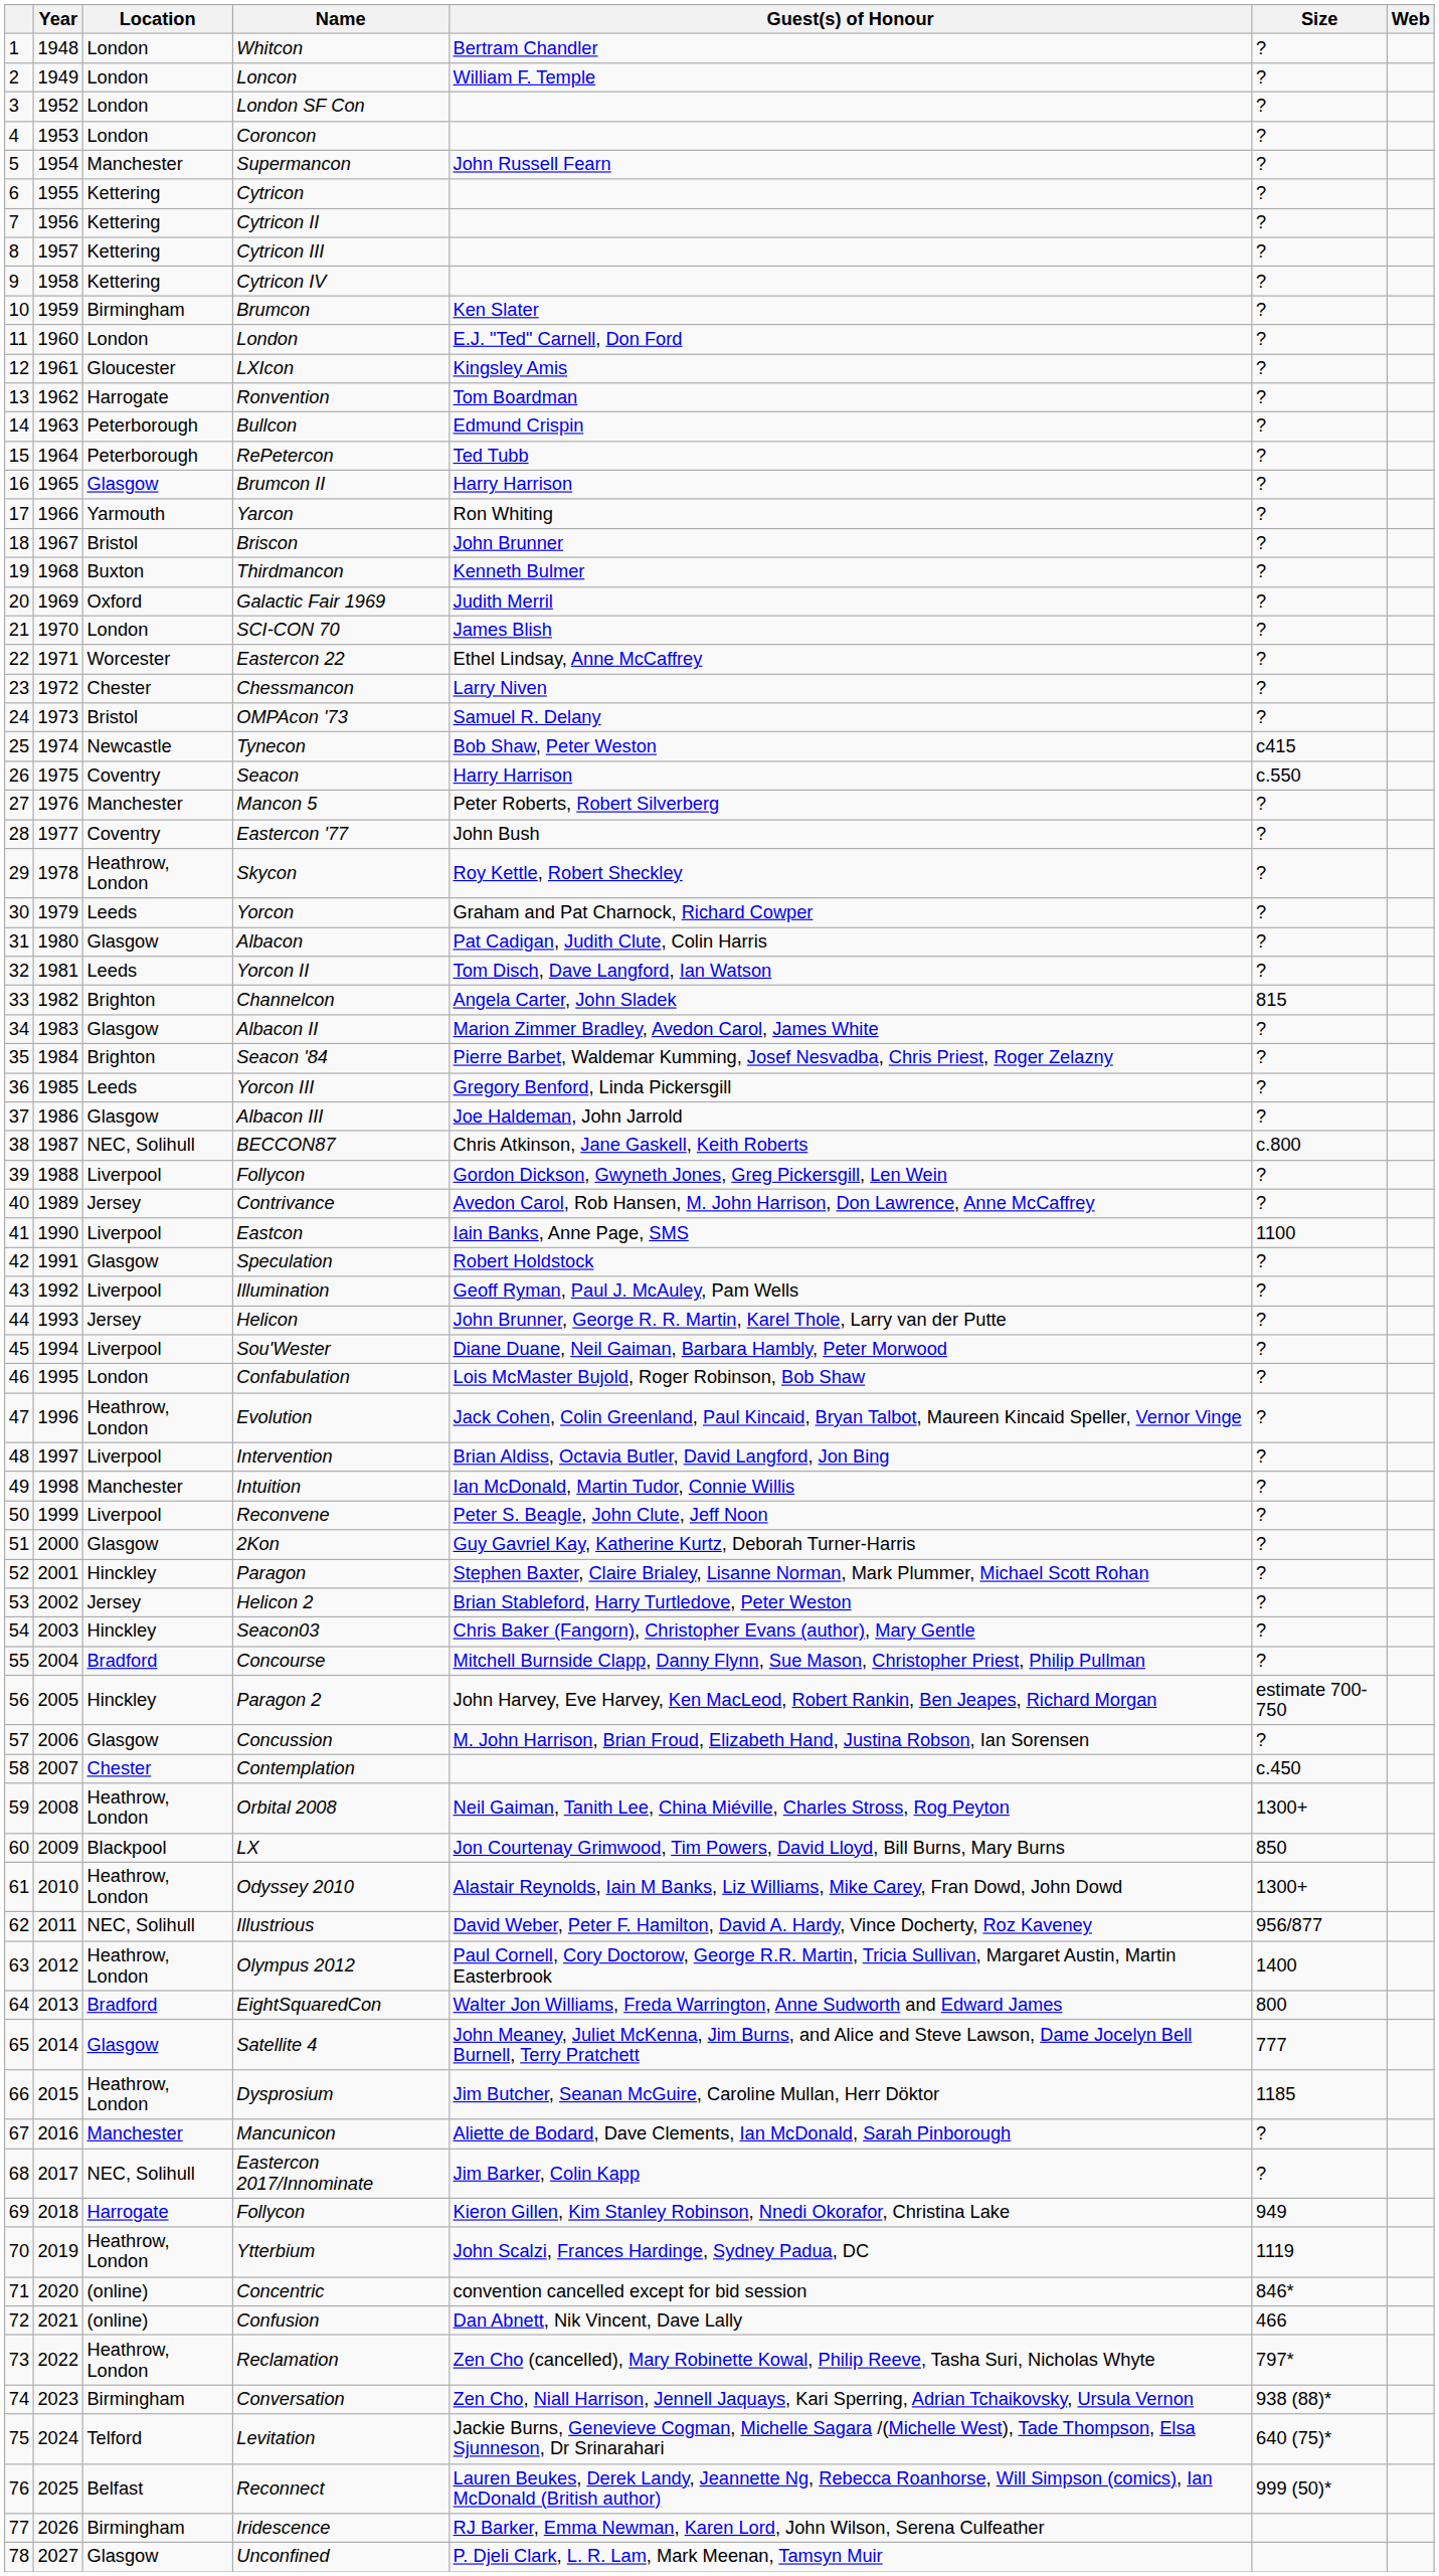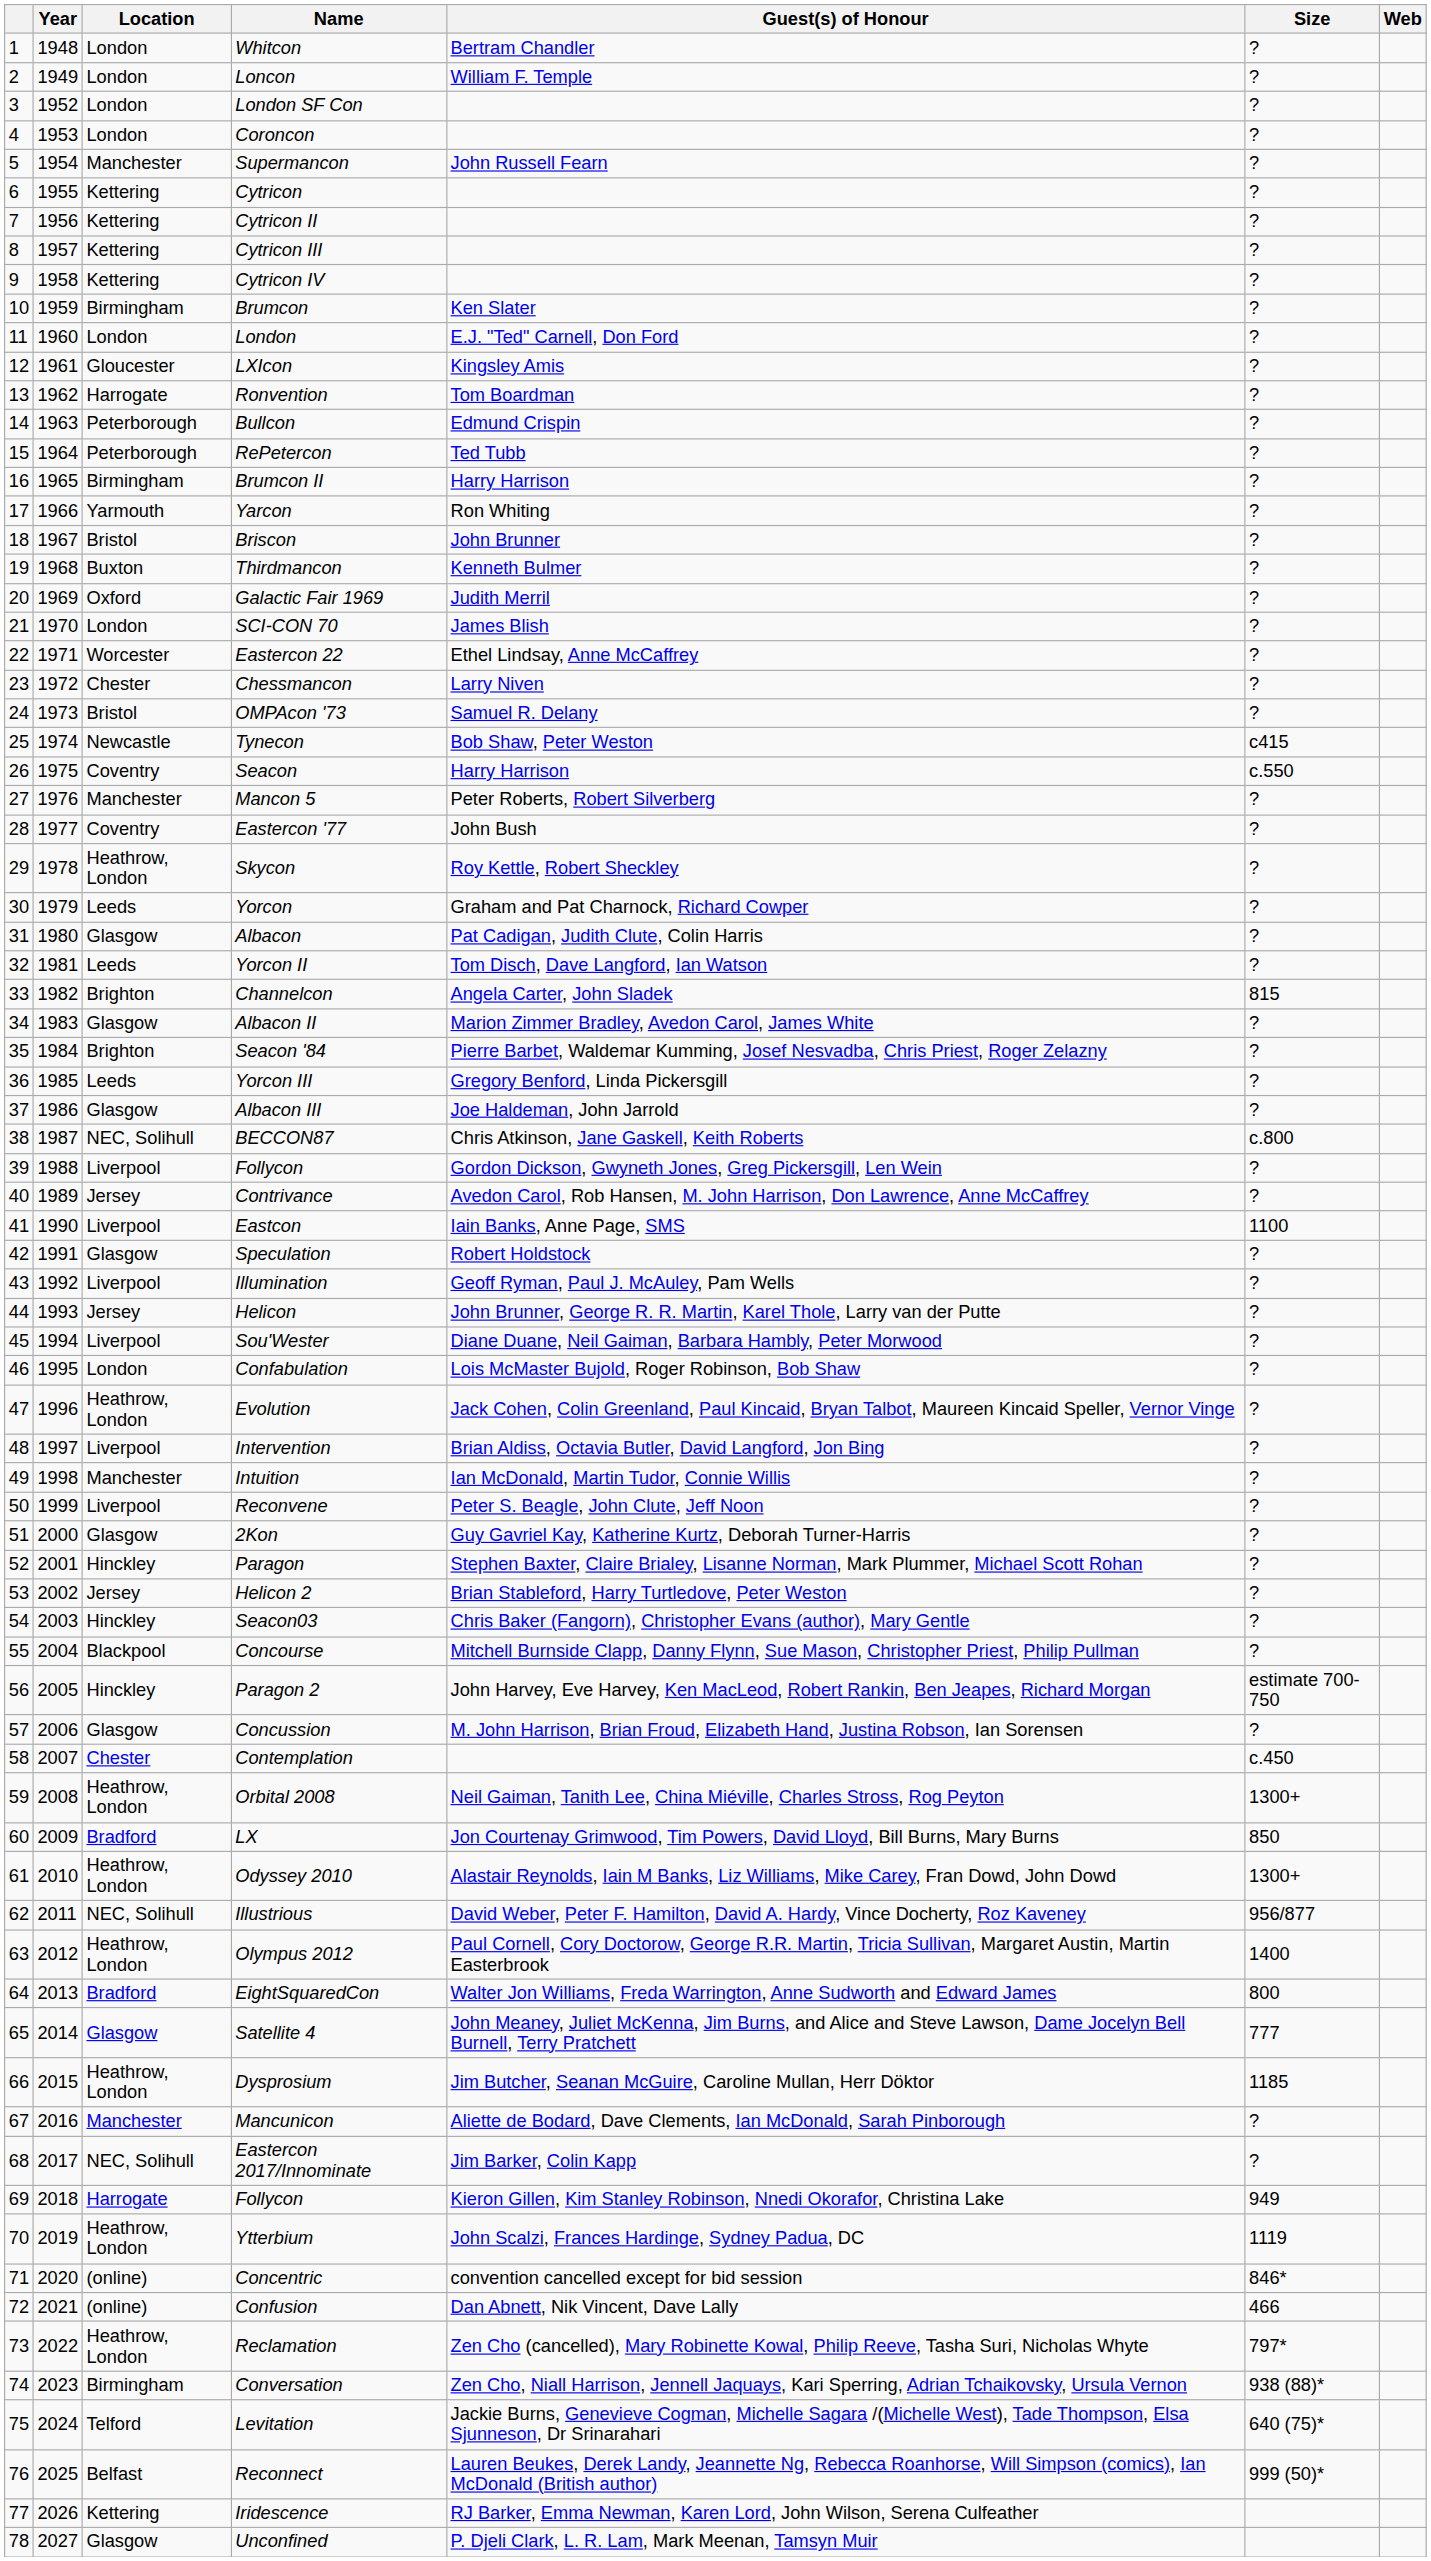Brumcon II | Location: Glasgow -> Birmingham
Concourse | Location: Bradford -> Blackpool
LX | Location: Blackpool -> Bradford
Iridescence | Location: Birmingham -> Kettering
